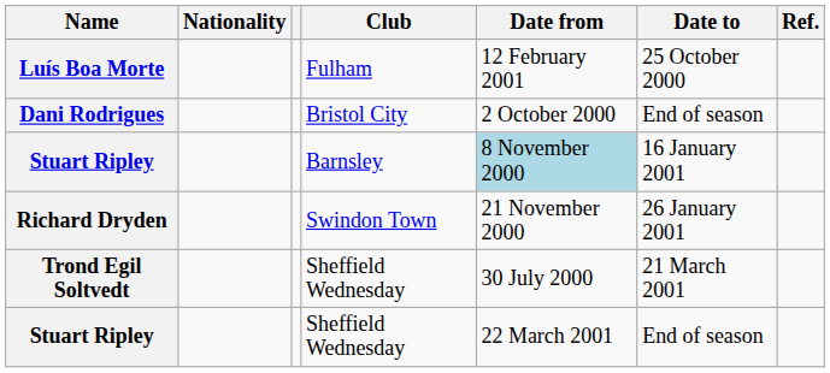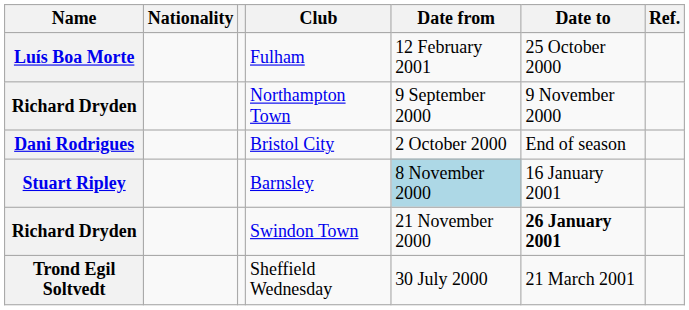+ row: Richard Dryden | Northampton Town | 9 September 2000 | 9 November 2000
Swindon Town | Date to: normal -> bold
- row: Stuart Ripley | Sheffield Wednesday | 22 March 2001 | End of season
